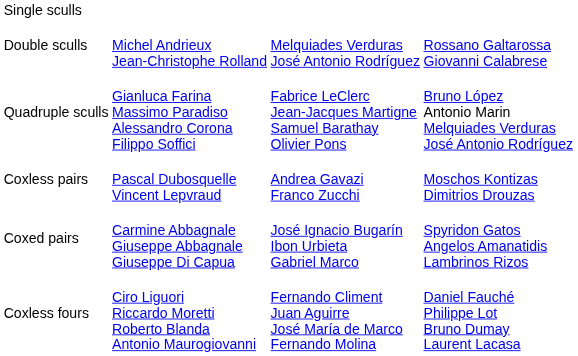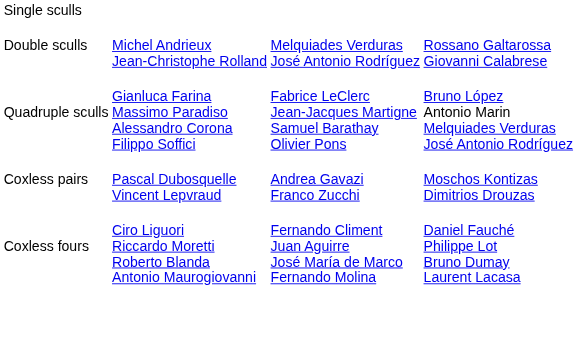- row: Coxed pairs | Carmine Abbagnale Giuseppe Abbagnale Giuseppe Di Capua | José Ignacio Bugarín Ibon Urbieta Gabriel Marco | Spyridon Gatos Angelos Amanatidis Lambrinos Rizos
